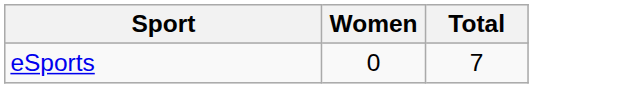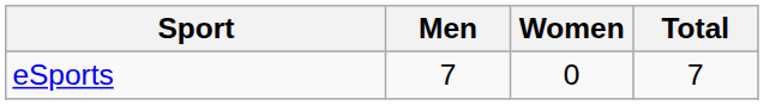+ column: Men | 7
